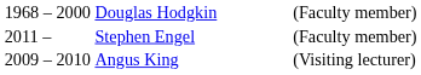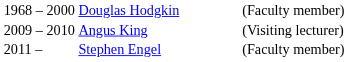rows swapped: Angus King <-> Stephen Engel
